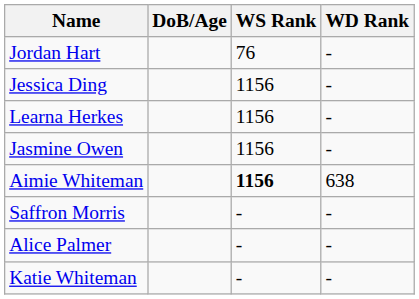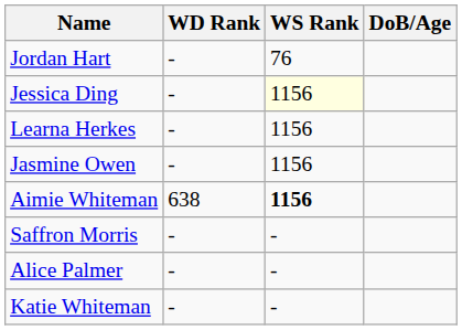columns swapped: DoB/Age <-> WD Rank
Jessica Ding | WS Rank: no background -> lightyellow background
